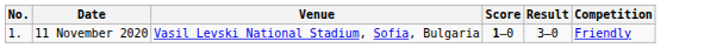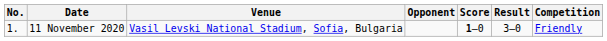+ column: Opponent
